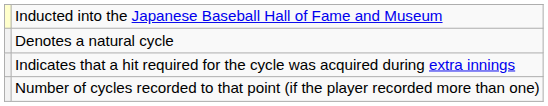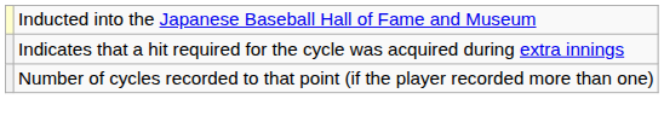- row: Denotes a natural cycle
